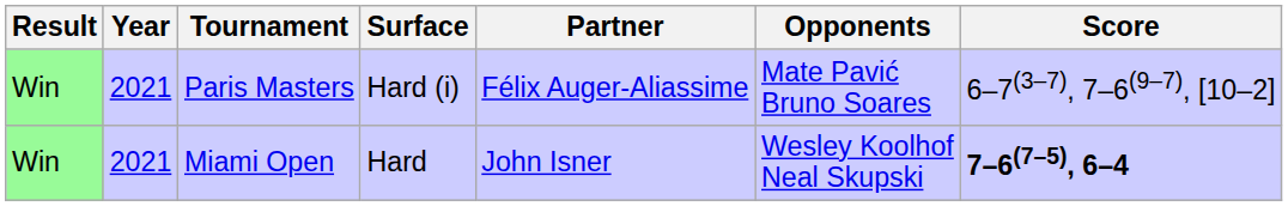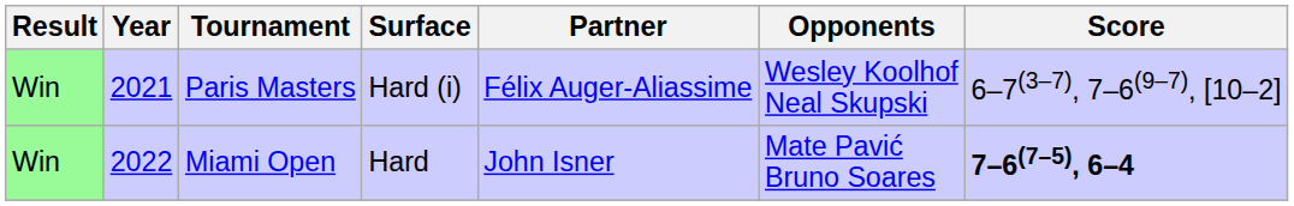Paris Masters | Opponents: Mate Pavić Bruno Soares -> Wesley Koolhof Neal Skupski
Miami Open | Year: 2021 -> 2022
Miami Open | Opponents: Wesley Koolhof Neal Skupski -> Mate Pavić Bruno Soares
